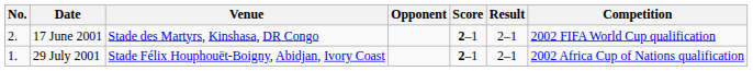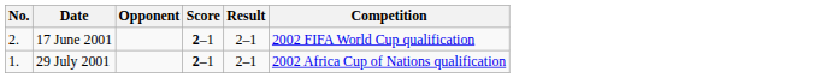- column: Venue | Stade des Martyrs, Kinshasa, DR Congo | Stade Félix Houphouët-Boigny, Abidjan, Ivory Coast
